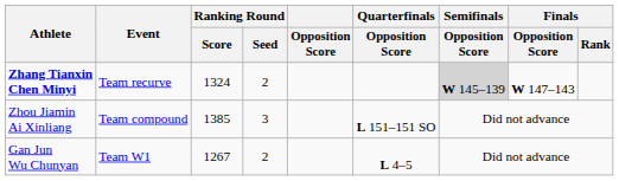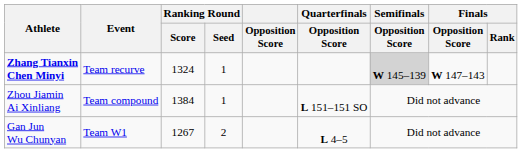Zhang Tianxin Chen Minyi | Ranking Round / Seed: 2 -> 1
Zhou Jiamin Ai Xinliang | Ranking Round / Score: 1385 -> 1384
Zhou Jiamin Ai Xinliang | Ranking Round / Seed: 3 -> 1
